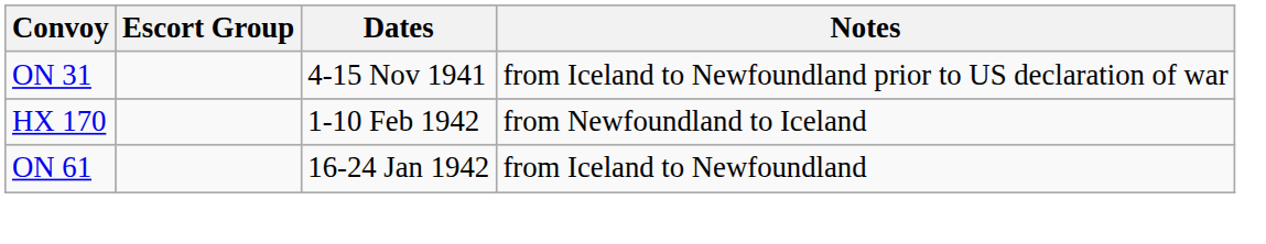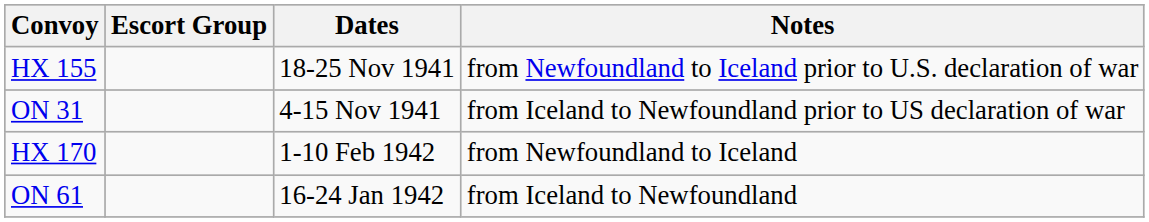+ row: HX 155 | 18-25 Nov 1941 | from Newfoundland to Iceland prior to U.S. declaration of war
